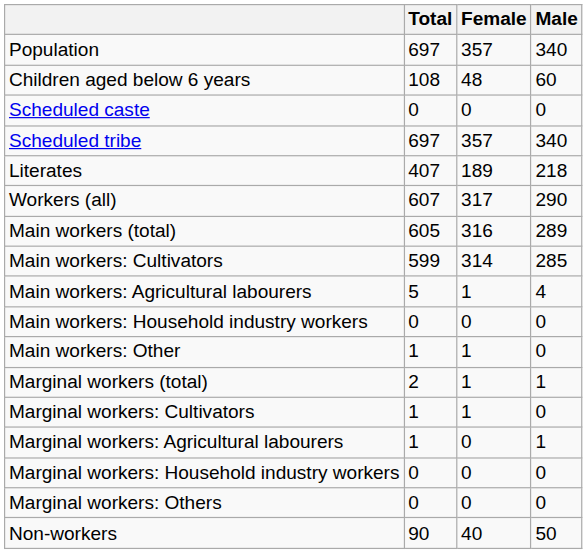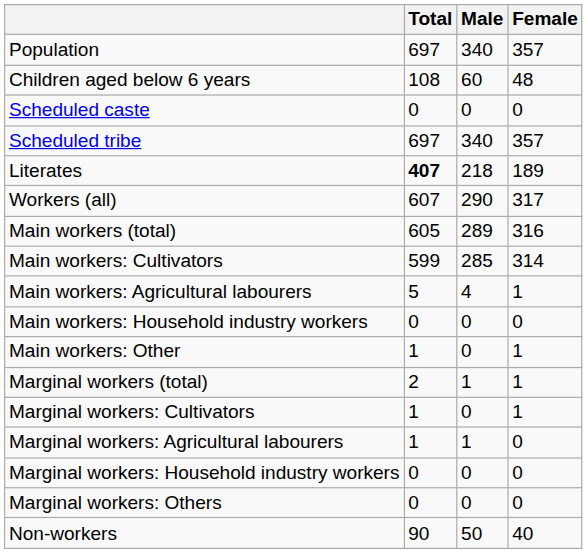columns swapped: Male <-> Female
Literates | Total: normal -> bold
